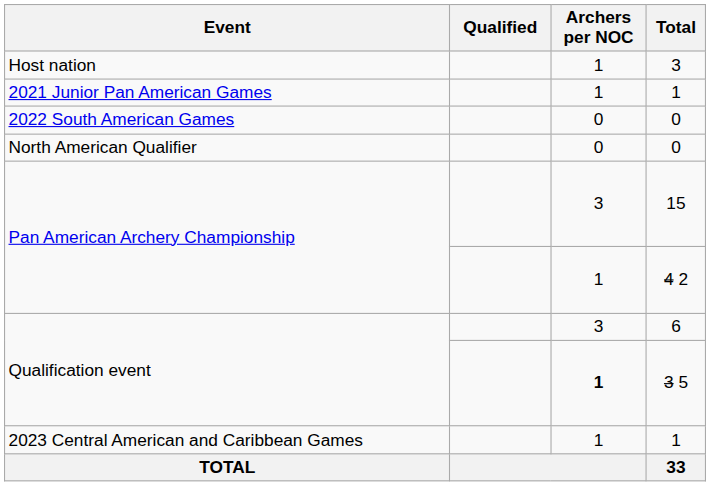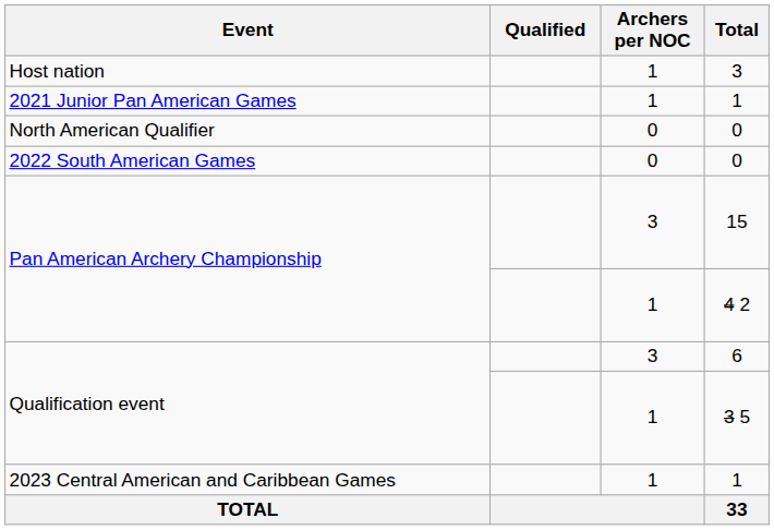rows swapped: 2022 South American Games <-> North American Qualifier
Qualification event / 3 5 | Archers per NOC: bold -> normal
